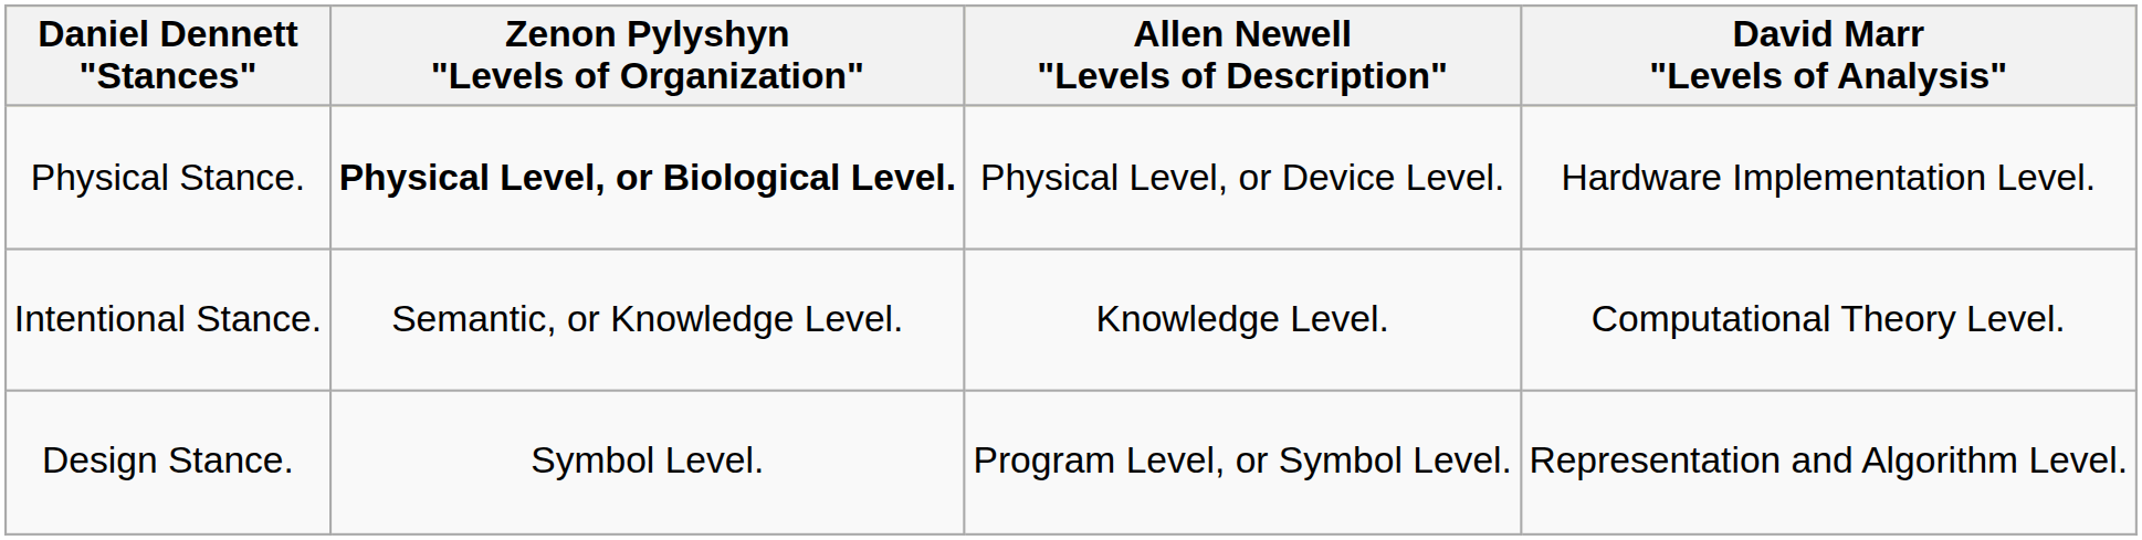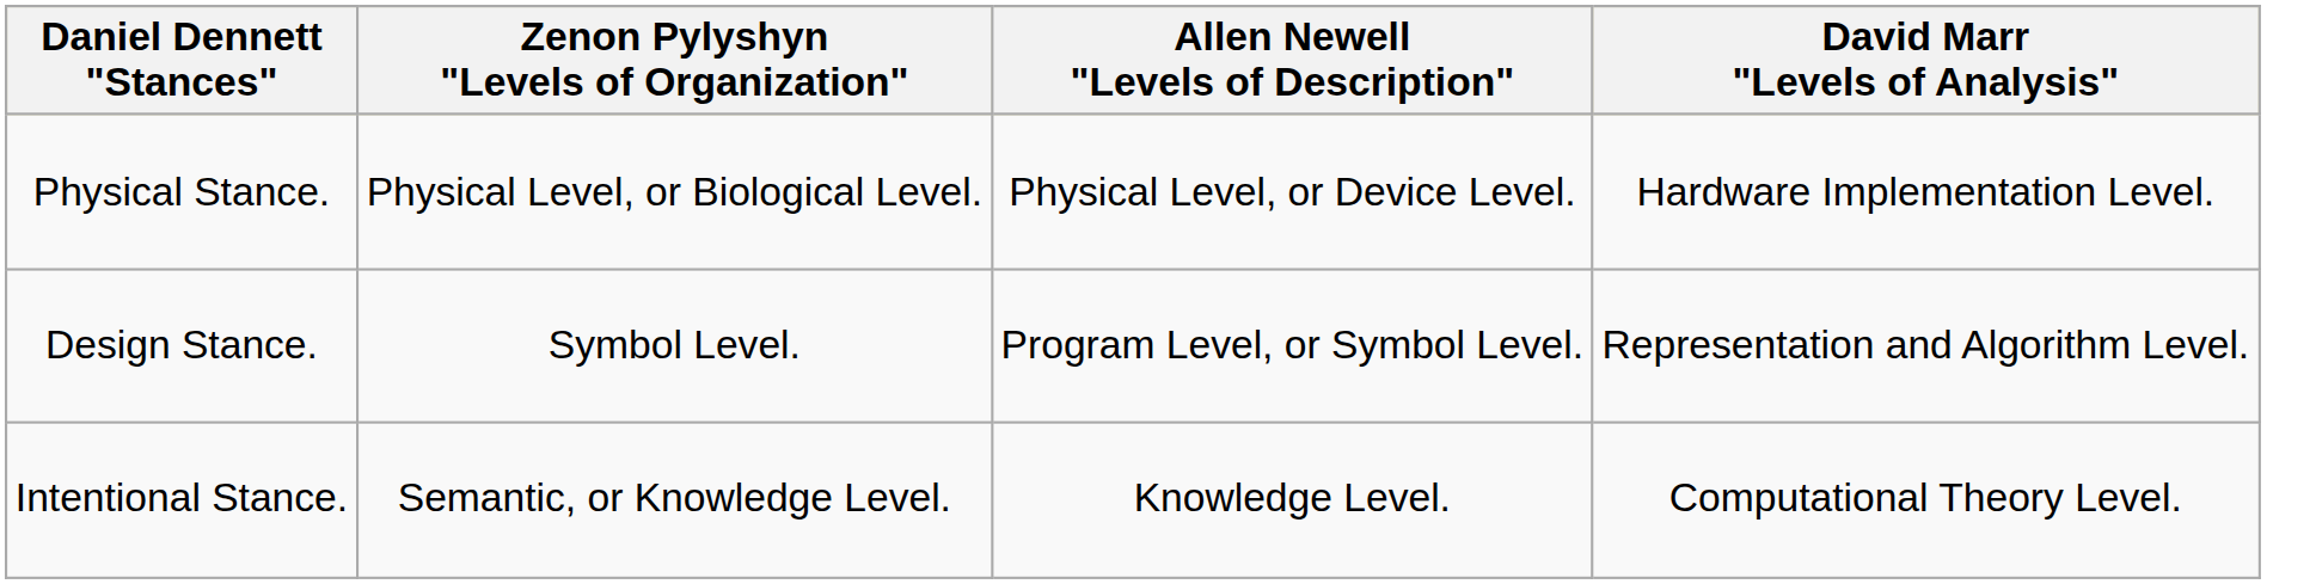Physical Stance. | Zenon Pylyshyn "Levels of Organization": bold -> normal
rows swapped: Design Stance. <-> Intentional Stance.
